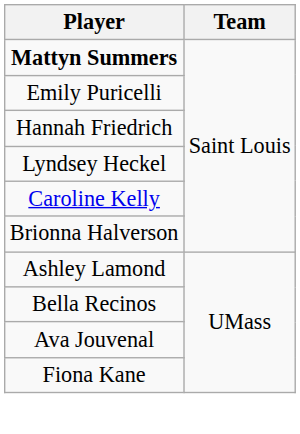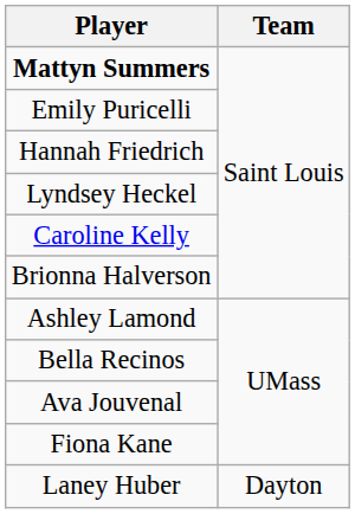+ row: Laney Huber | Dayton
